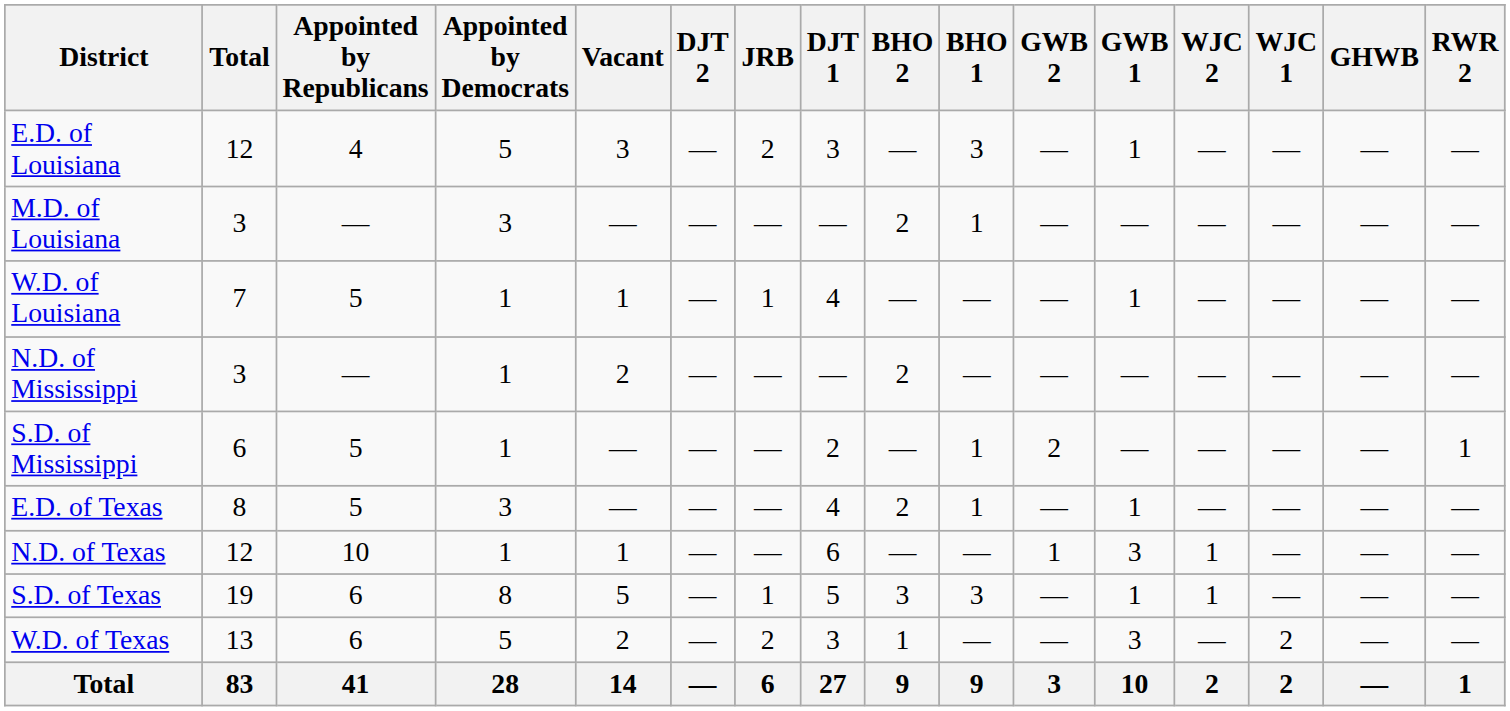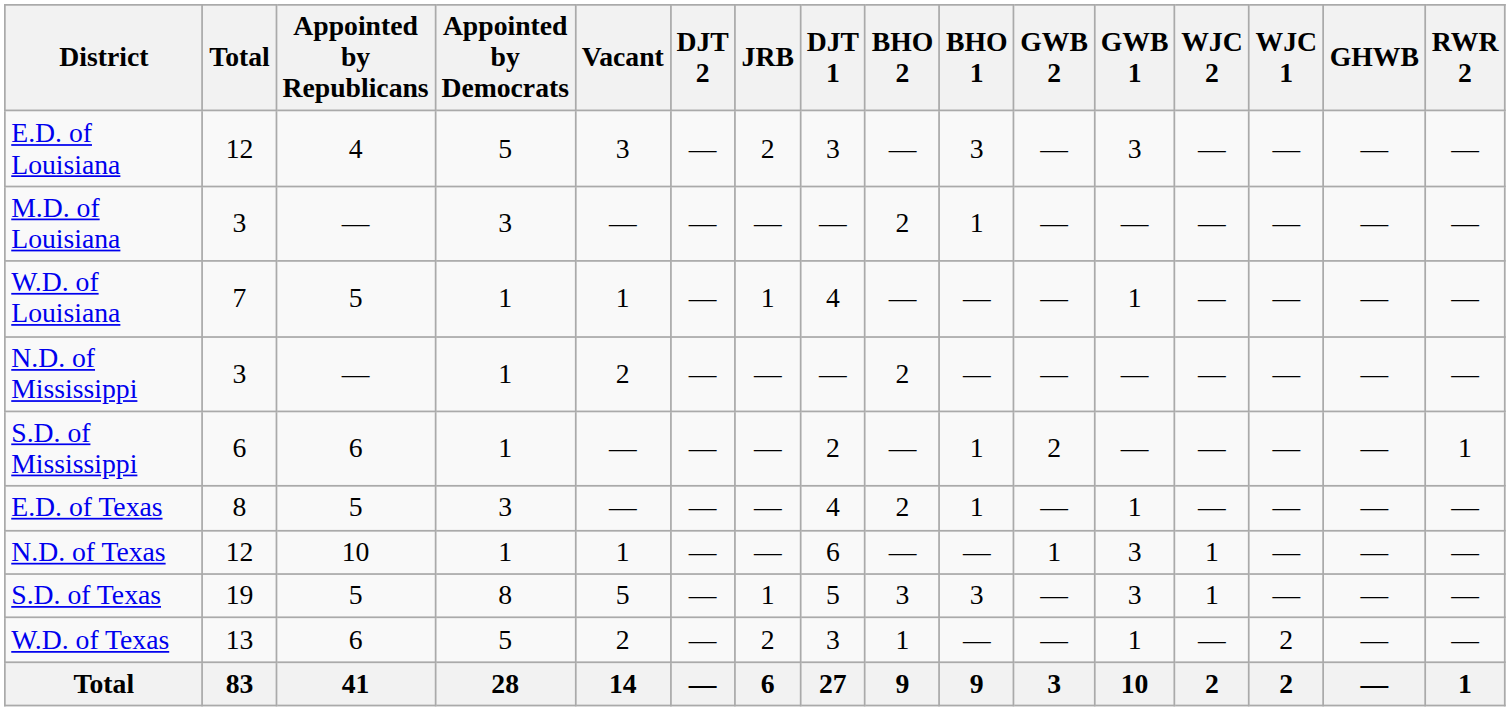E.D. of Louisiana | GWB 1: 1 -> 3
S.D. of Mississippi | Appointed by Republicans: 5 -> 6
S.D. of Texas | Appointed by Republicans: 6 -> 5
S.D. of Texas | GWB 1: 1 -> 3
W.D. of Texas | GWB 1: 3 -> 1
